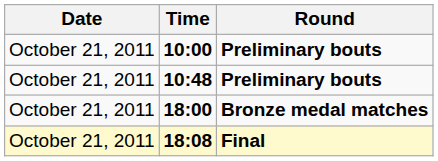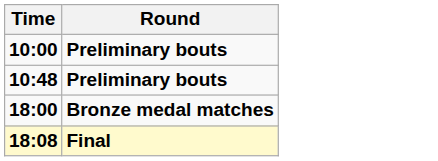- column: Date | October 21, 2011 | October 21, 2011 | October 21, 2011 | October 21, 2011
